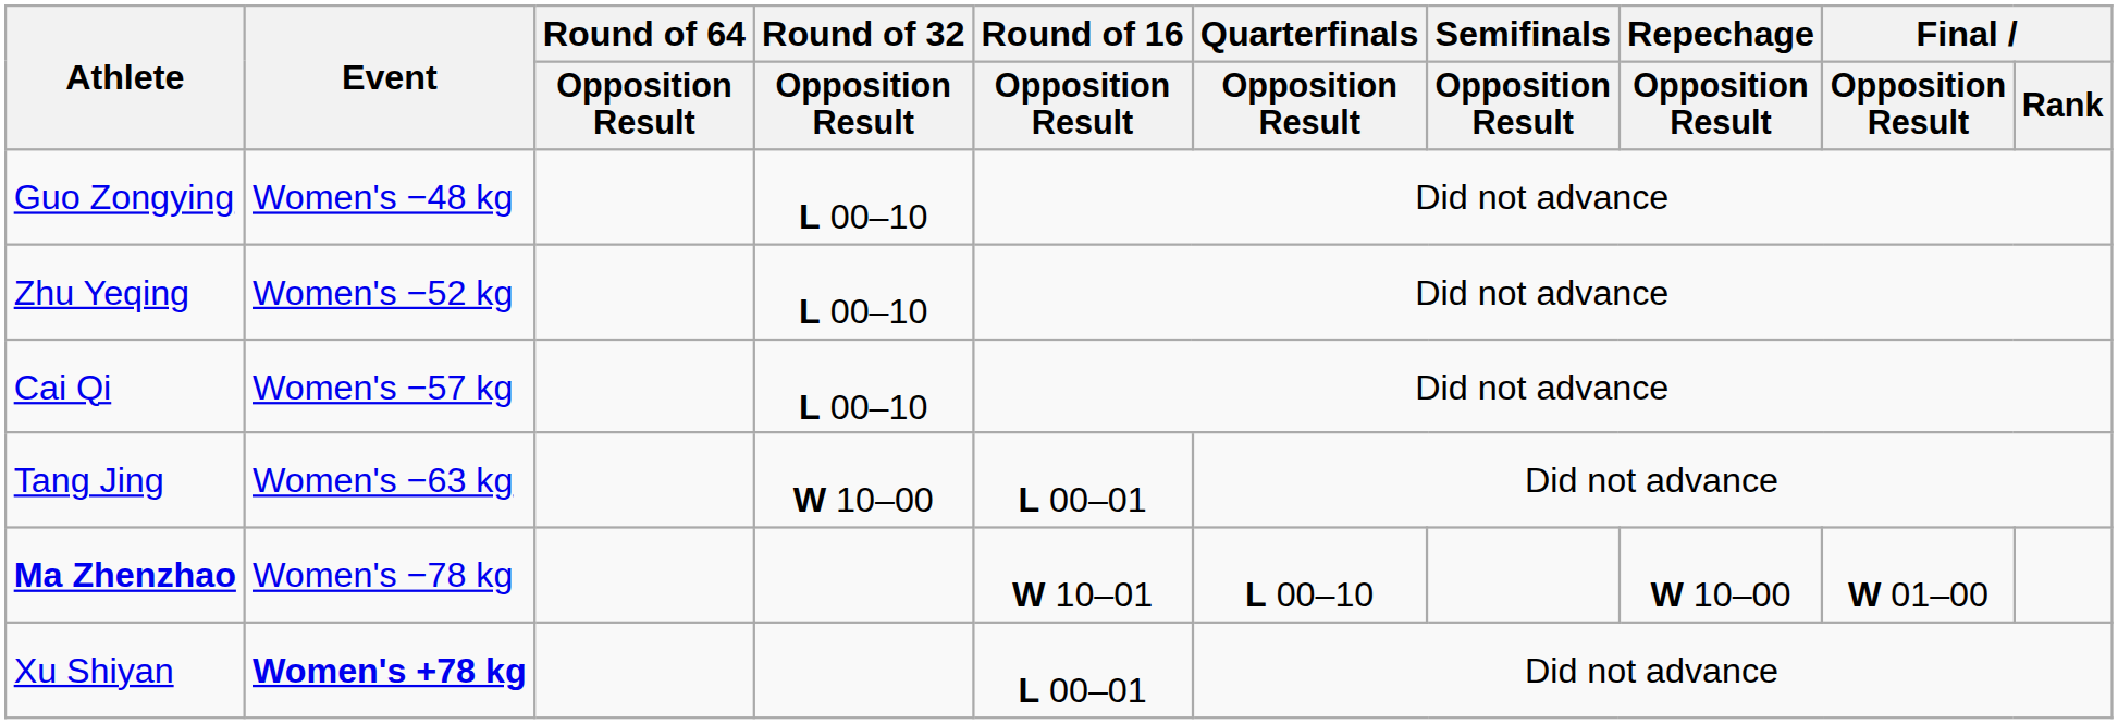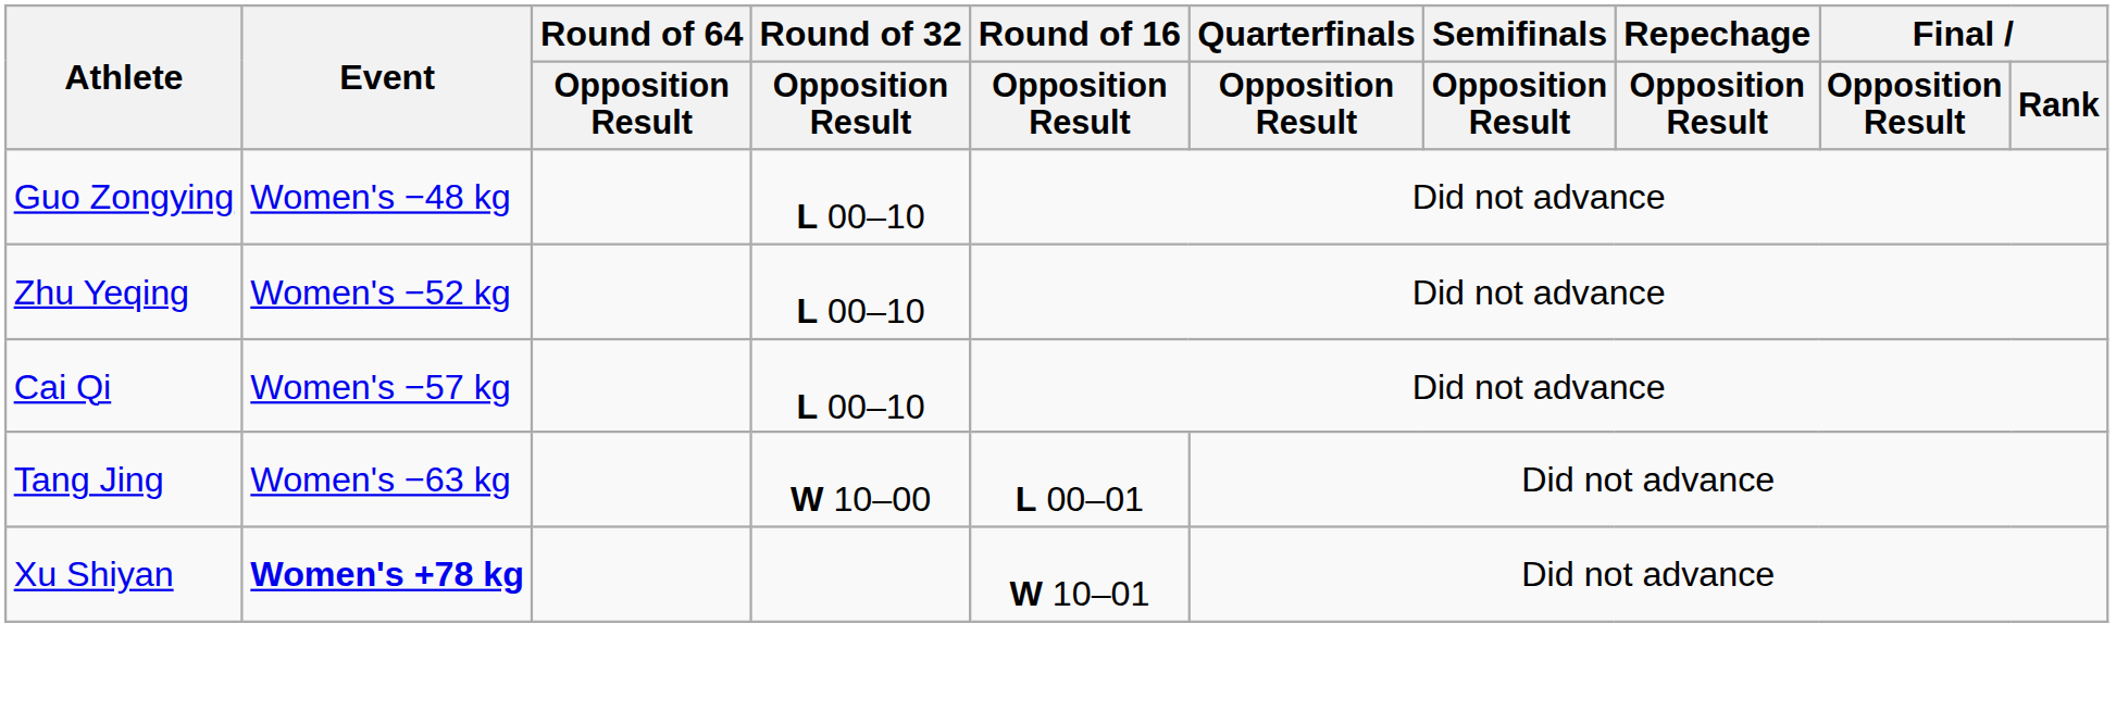- row: Ma Zhenzhao | Women's −78 kg | W 10–01 | L 00–10 | W 10–00 | W 01–00
Xu Shiyan | Round of 16 / Opposition Result: L 00–01 -> W 10–01
